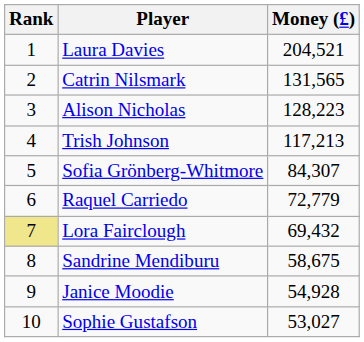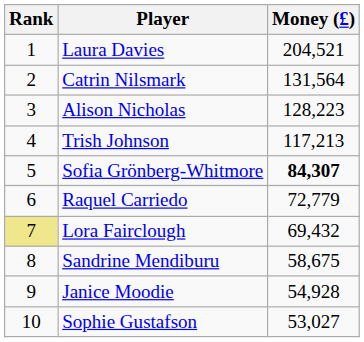Catrin Nilsmark | Money (£): 131,565 -> 131,564
Sofia Grönberg-Whitmore | Money (£): normal -> bold
